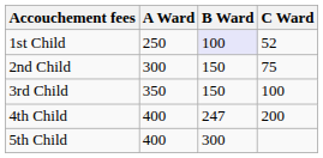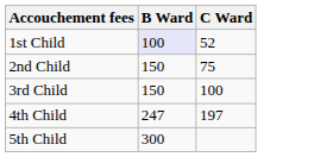- column: A Ward | 250 | 300 | 350 | 400 | 400
4th Child | C Ward: 200 -> 197
